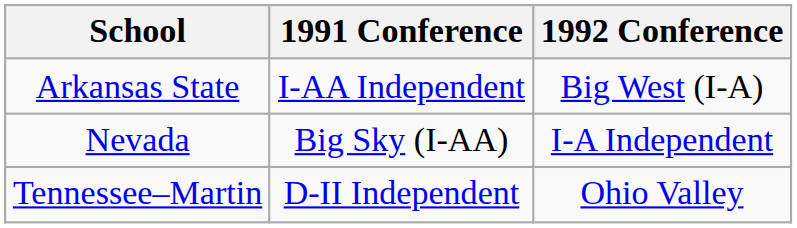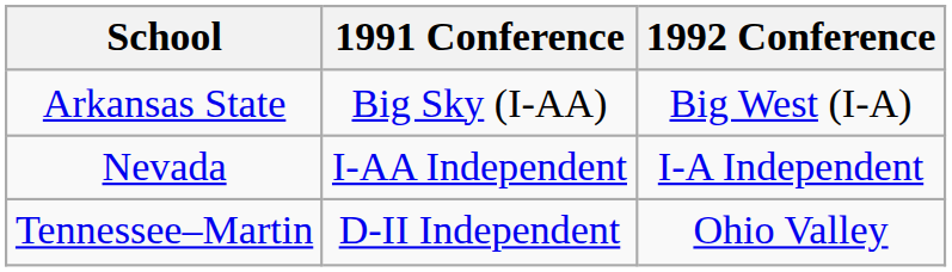Arkansas State | 1991 Conference: I-AA Independent -> Big Sky (I-AA)
Nevada | 1991 Conference: Big Sky (I-AA) -> I-AA Independent
